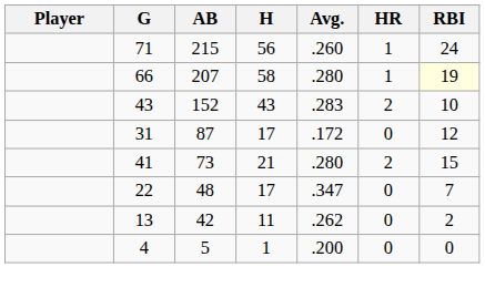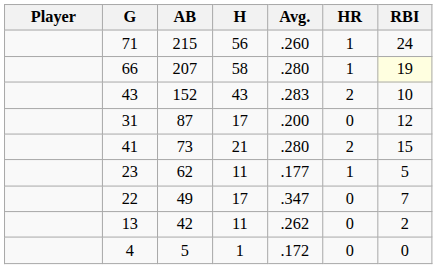31 | Avg.: .172 -> .200
+ row: 23 | 62 | 11 | .177 | 1 | 5
22 | AB: 48 -> 49
4 | Avg.: .200 -> .172
